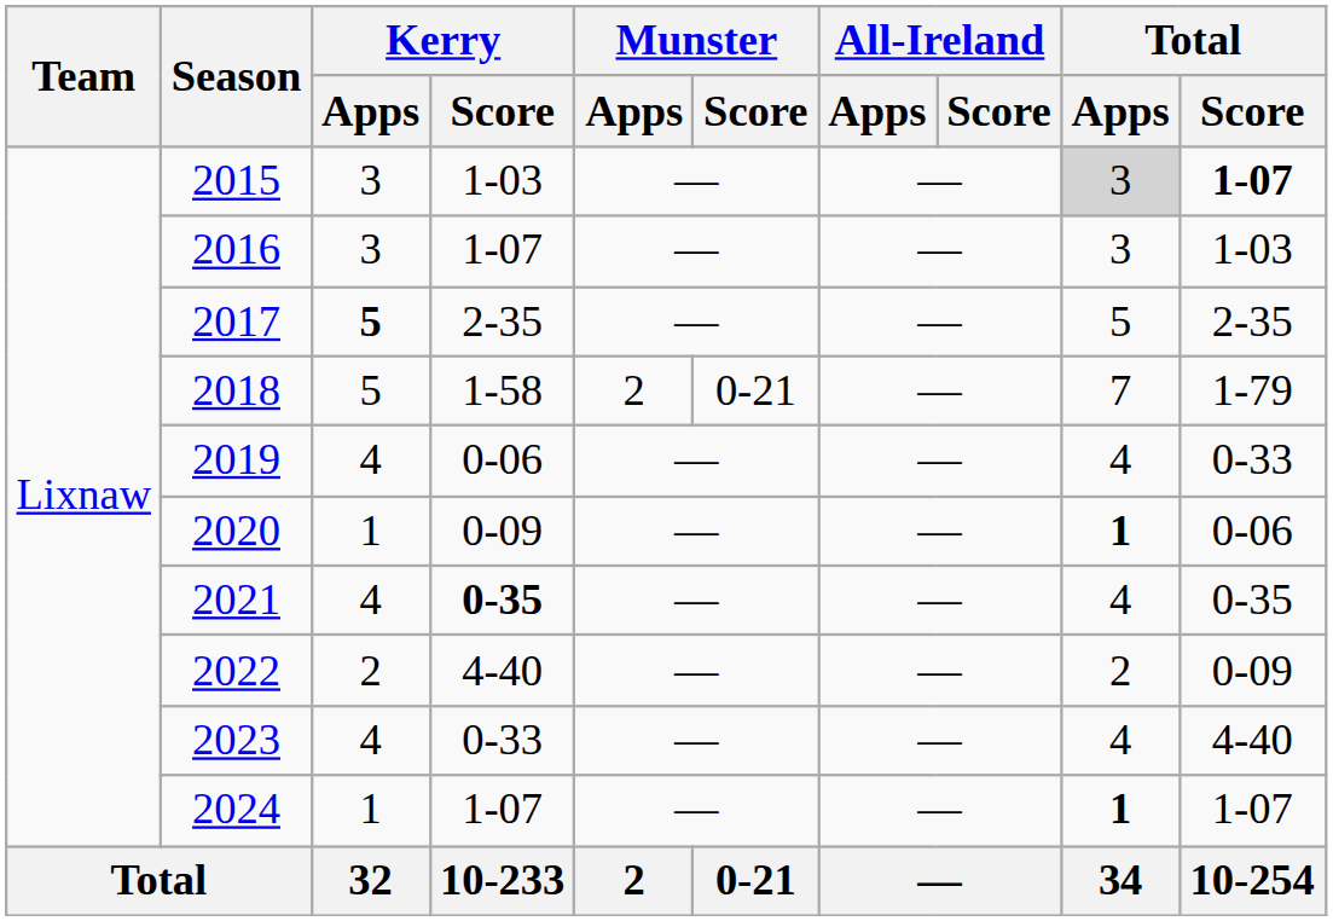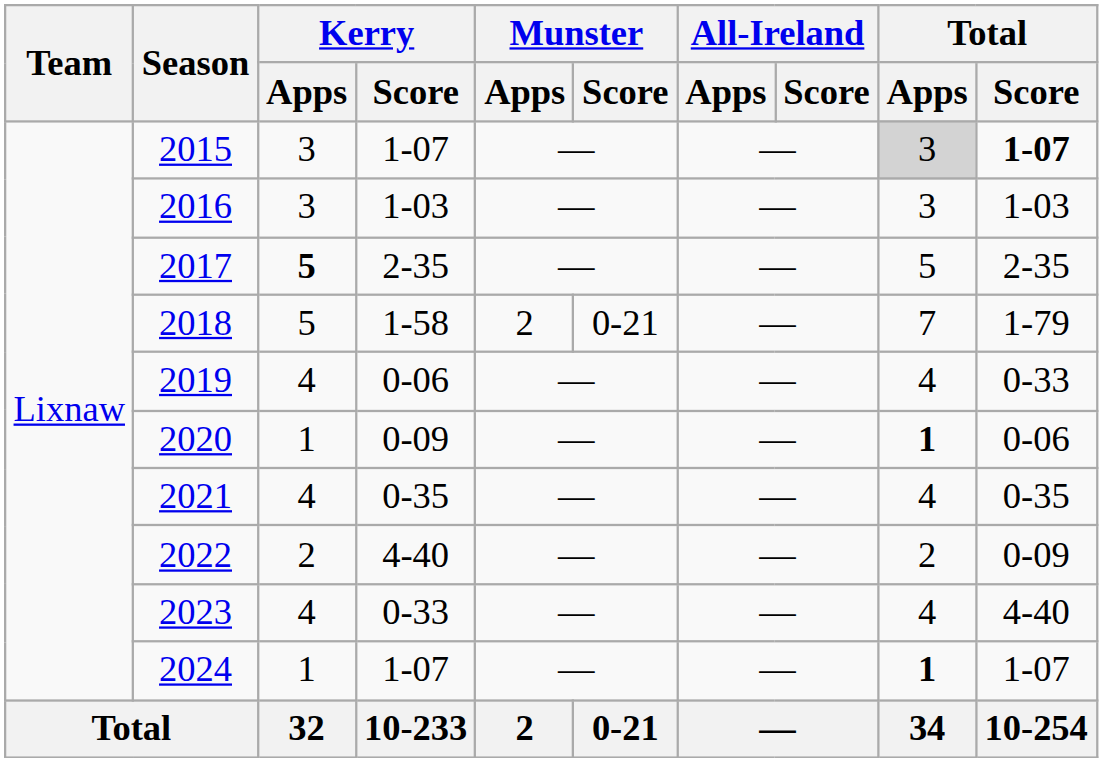2015 | Kerry / Score: 1-03 -> 1-07
2016 | Kerry / Score: 1-07 -> 1-03
2021 | Kerry / Score: bold -> normal
